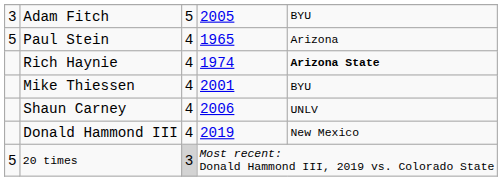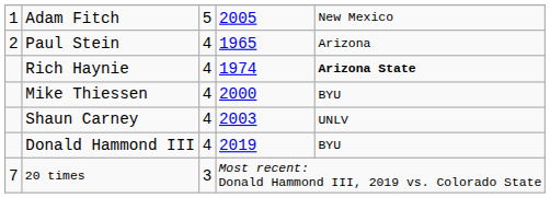Adam Fitch | column 1: 3 -> 1
Adam Fitch | column 5: BYU -> New Mexico
Paul Stein | column 1: 5 -> 2
Mike Thiessen | column 4: 2001 -> 2000
Shaun Carney | column 4: 2006 -> 2003
Donald Hammond III | column 5: New Mexico -> BYU
20 times | column 1: 5 -> 7
20 times | column 3: lightgrey background -> no background
